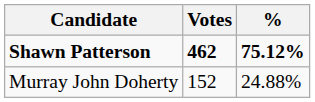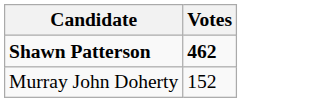- column: % | 75.12% | 24.88%
